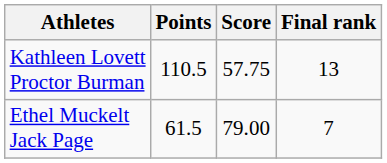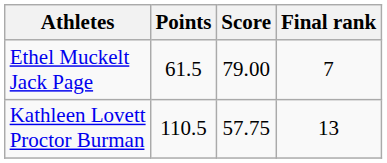rows swapped: Kathleen Lovett Proctor Burman <-> Ethel Muckelt Jack Page
